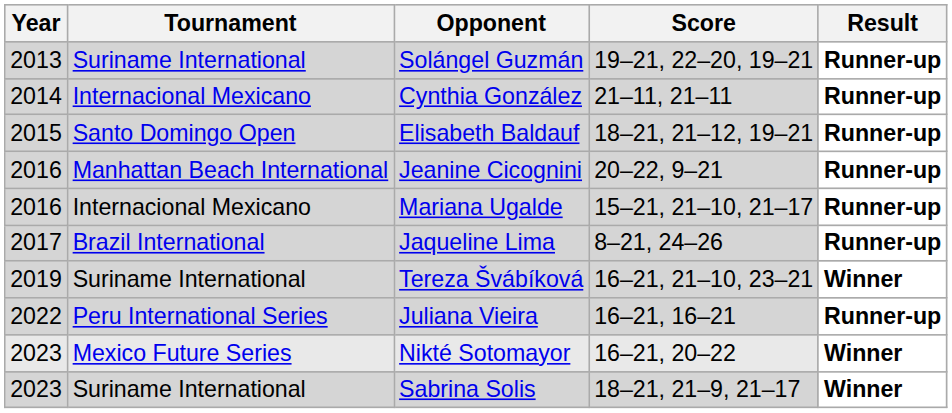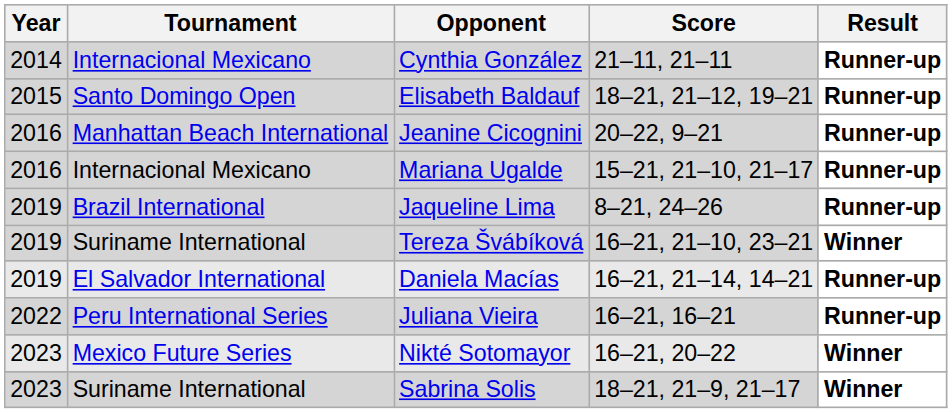- row: 2013 | Suriname International | Solángel Guzmán | 19–21, 22–20, 19–21 | Runner-up
Jaqueline Lima | Year: 2017 -> 2019
+ row: 2019 | El Salvador International | Daniela Macías | 16–21, 21–14, 14–21 | Runner-up
